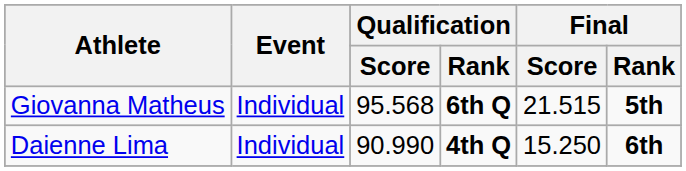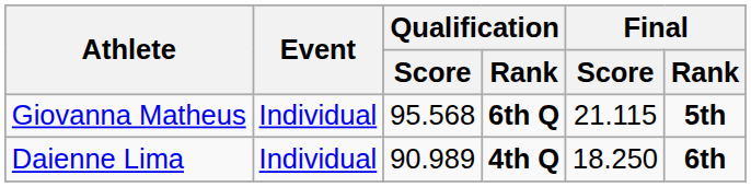Giovanna Matheus | Final / Score: 21.515 -> 21.115
Daienne Lima | Qualification / Score: 90.990 -> 90.989
Daienne Lima | Final / Score: 15.250 -> 18.250
